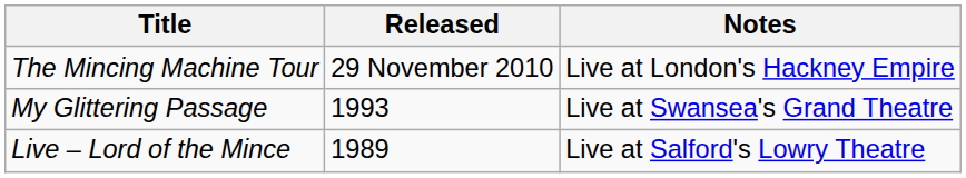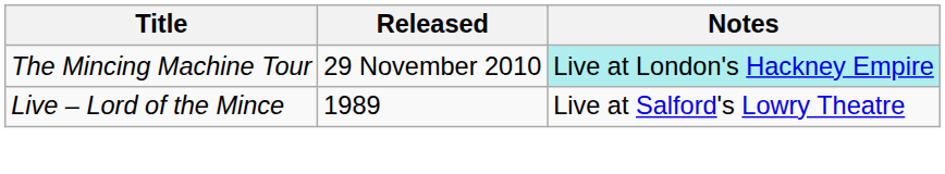The Mincing Machine Tour | Notes: no background -> paleturquoise background
- row: My Glittering Passage | 1993 | Live at Swansea's Grand Theatre
